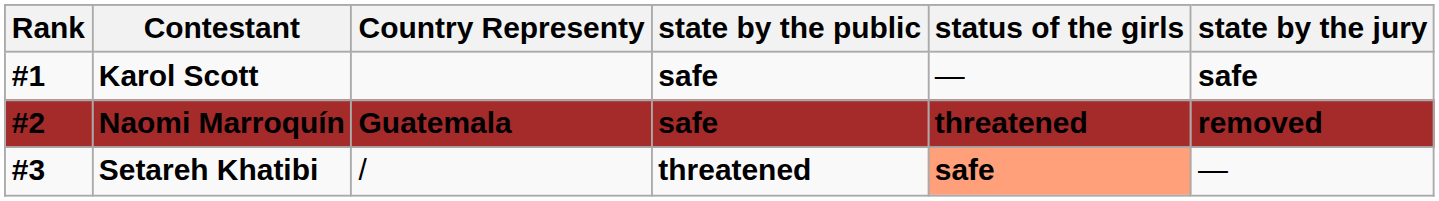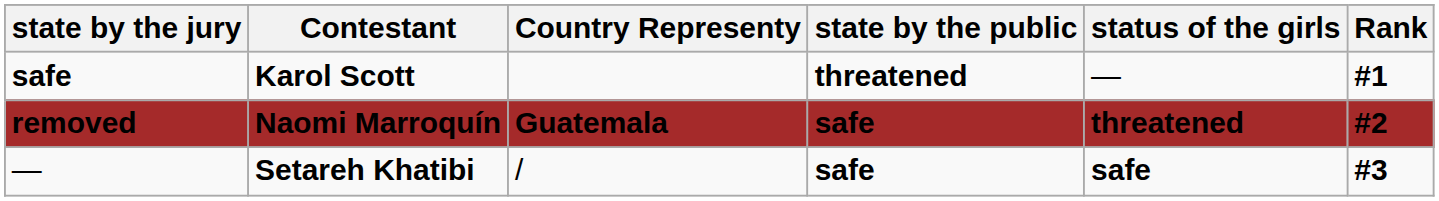columns swapped: Rank <-> state by the jury
Karol Scott | state by the public: safe -> threatened
Setareh Khatibi | state by the public: threatened -> safe
Setareh Khatibi | status of the girls: lightsalmon background -> no background
